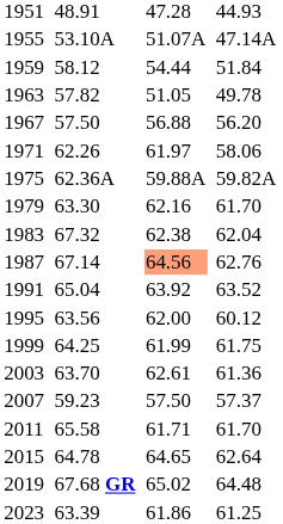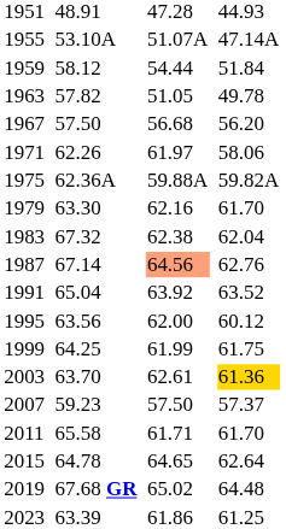1967 | column 5: 56.88 -> 56.68
2003 | column 7: no background -> gold background
